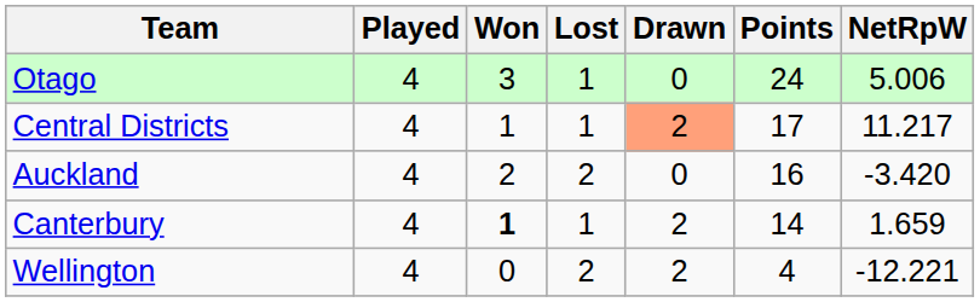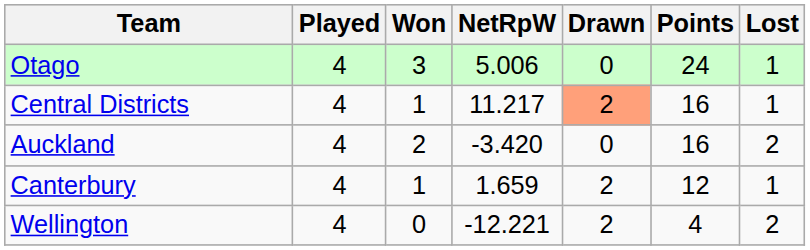columns swapped: Lost <-> NetRpW
Central Districts | Points: 17 -> 16
Canterbury | Won: bold -> normal
Canterbury | Points: 14 -> 12
